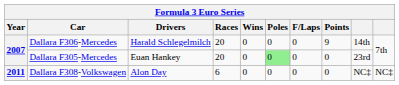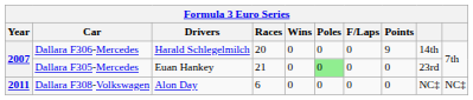Dallara F305-Mercedes | Races: 20 -> 21
